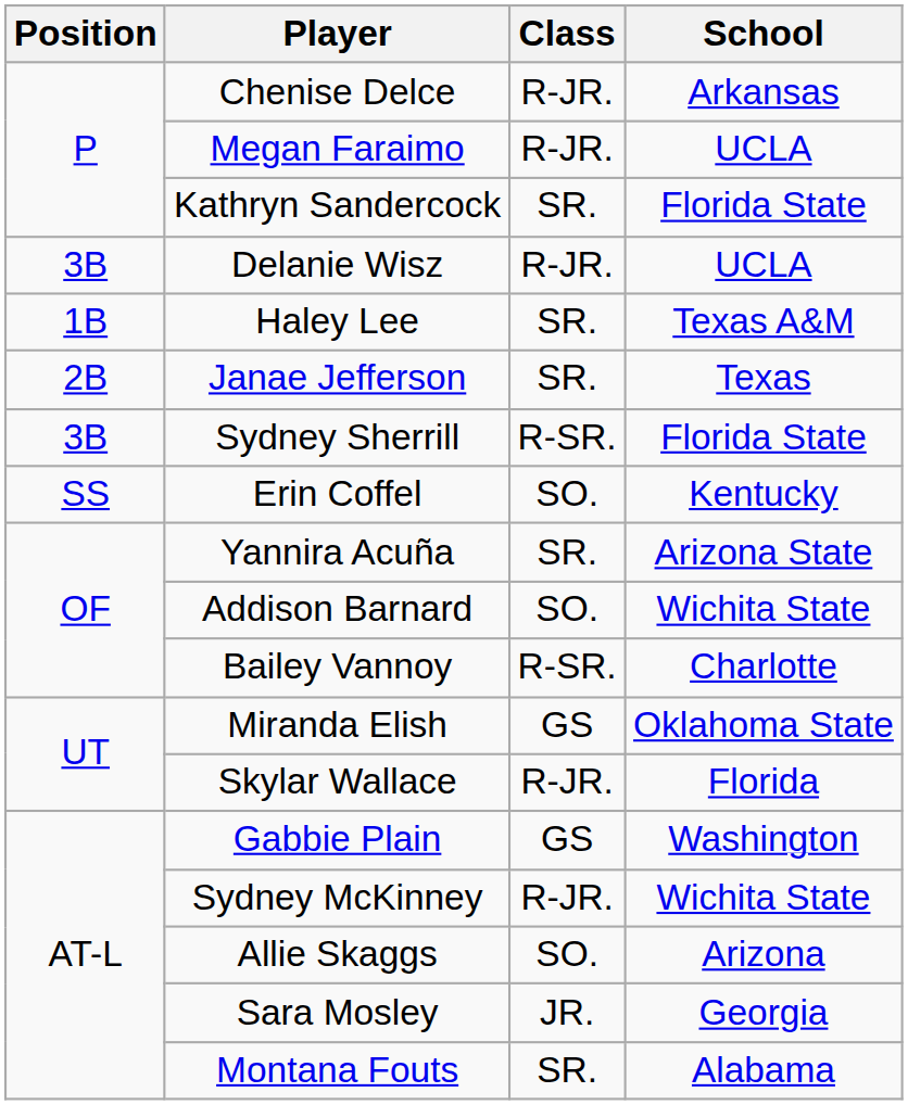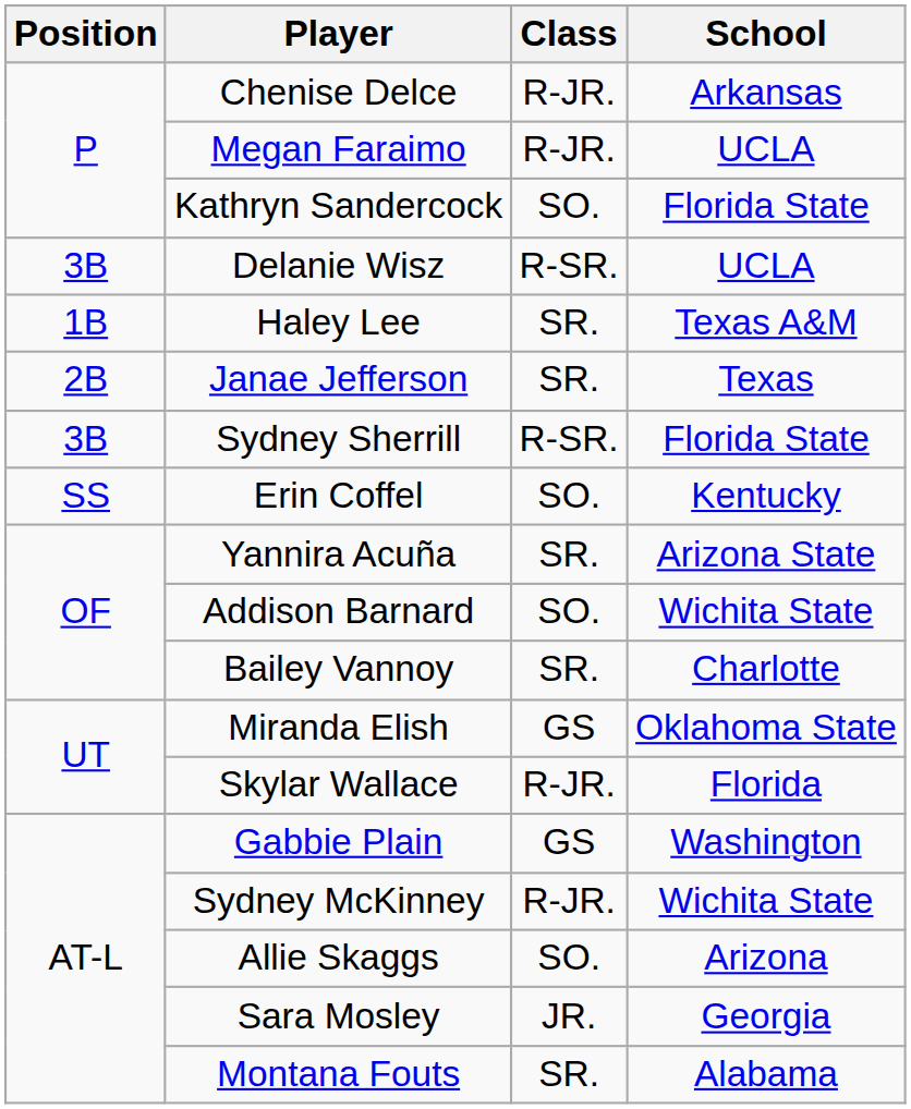Kathryn Sandercock | Class: SR. -> SO.
Delanie Wisz | Class: R-JR. -> R-SR.
Bailey Vannoy | Class: R-SR. -> SR.
